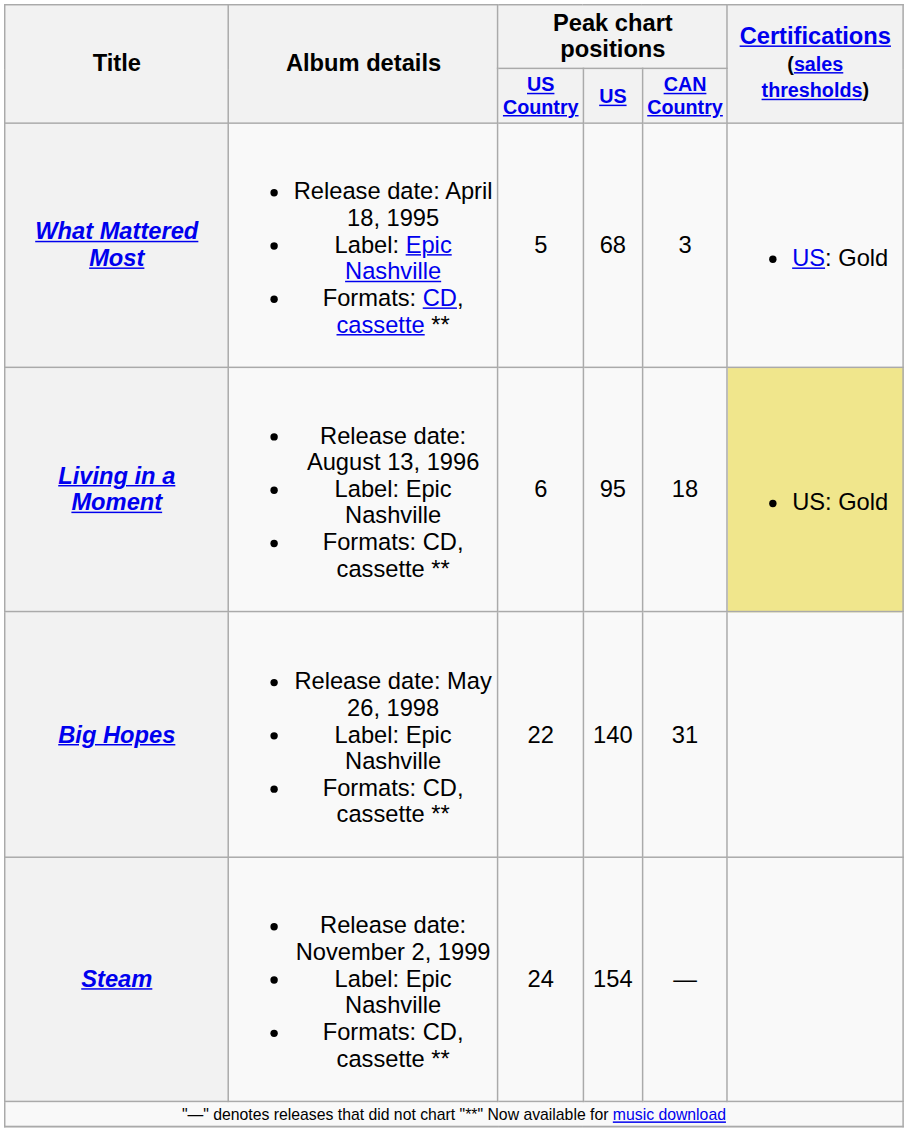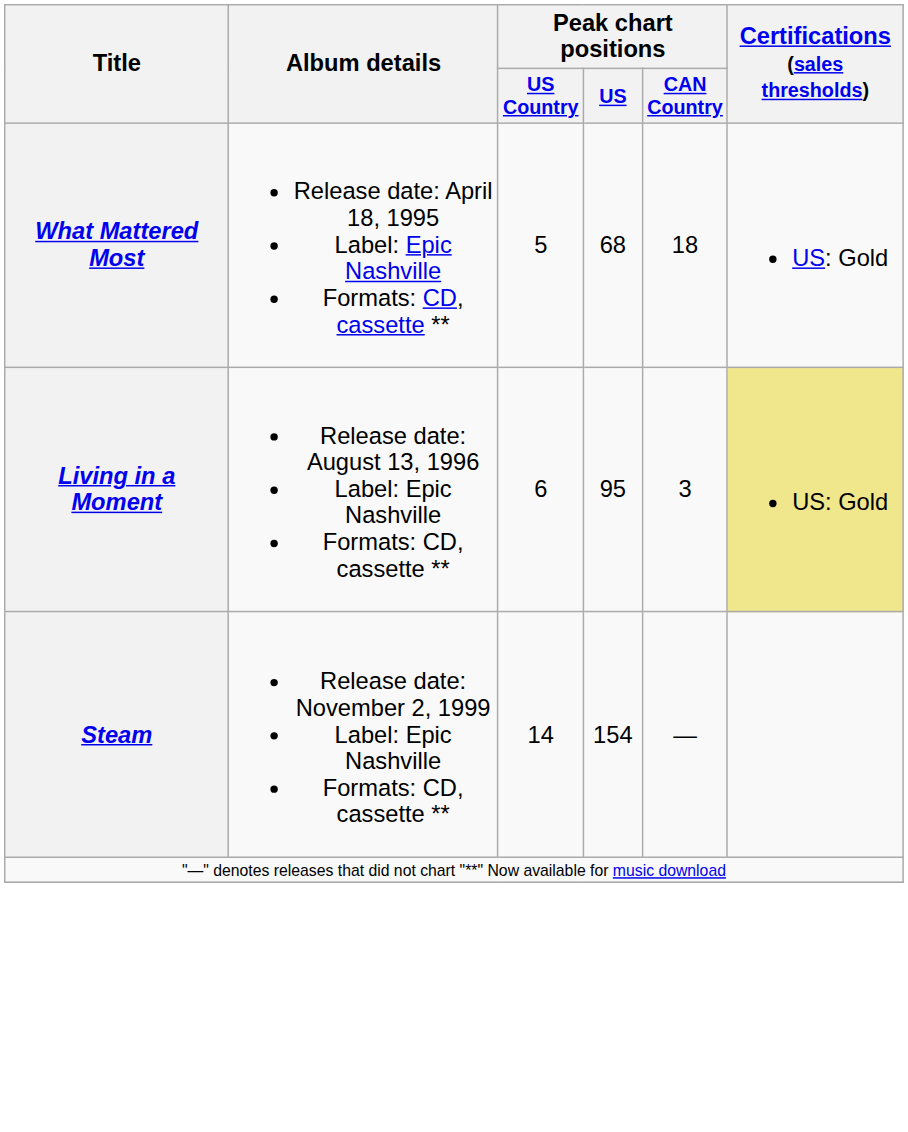What Mattered Most | Peak chart positions / CAN Country: 3 -> 18
Living in a Moment | Peak chart positions / CAN Country: 18 -> 3
- row: Big Hopes | Release date: May 26, 1998 Label: Epic Nashville Formats: CD, cassette ** | 22 | 140 | 31
Steam | Peak chart positions / US Country: 24 -> 14
